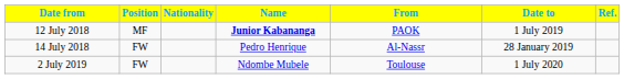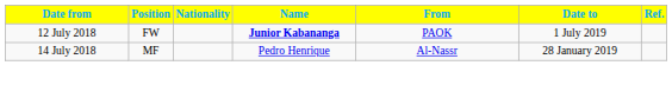12 July 2018 | Position: MF -> FW
14 July 2018 | Position: FW -> MF
- row: 2 July 2019 | FW | Ndombe Mubele | Toulouse | 1 July 2020
